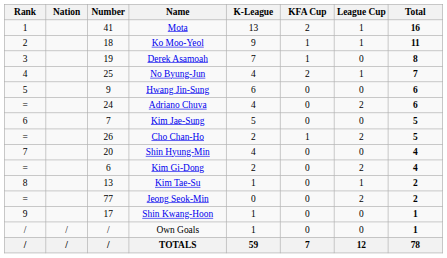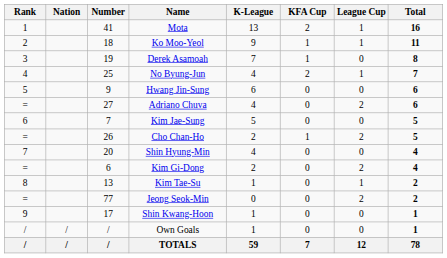Adriano Chuva | Number: 24 -> 27
